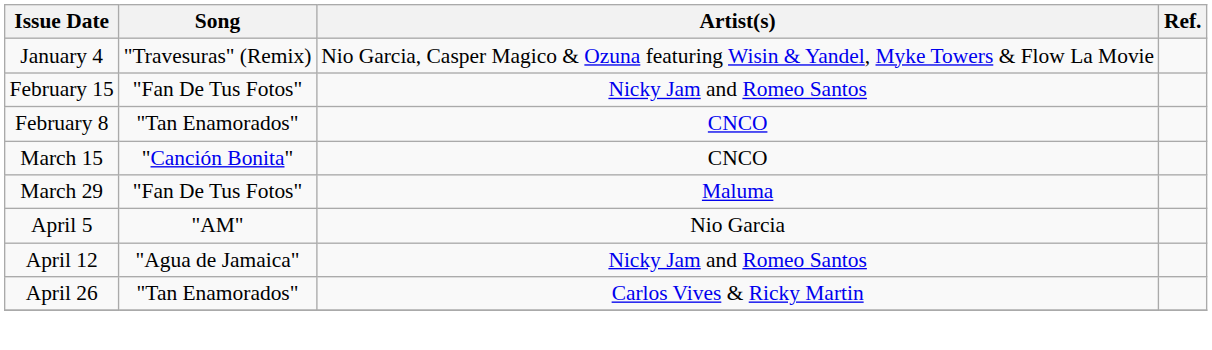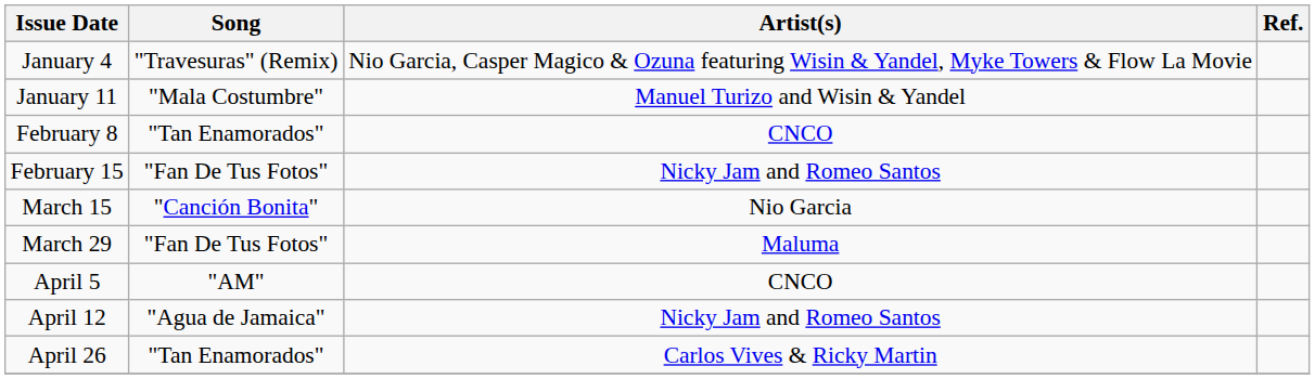+ row: January 11 | "Mala Costumbre" | Manuel Turizo and Wisin & Yandel
rows swapped: February 8 <-> February 15
March 15 | Artist(s): CNCO -> Nio Garcia
April 5 | Artist(s): Nio Garcia -> CNCO
